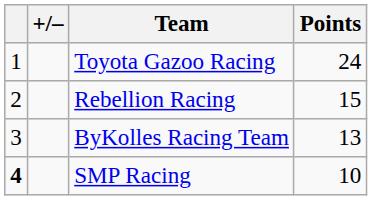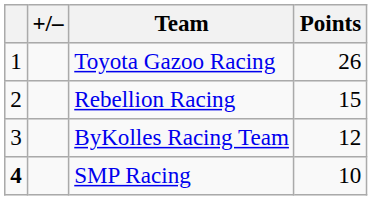Toyota Gazoo Racing | Points: 24 -> 26
ByKolles Racing Team | Points: 13 -> 12
